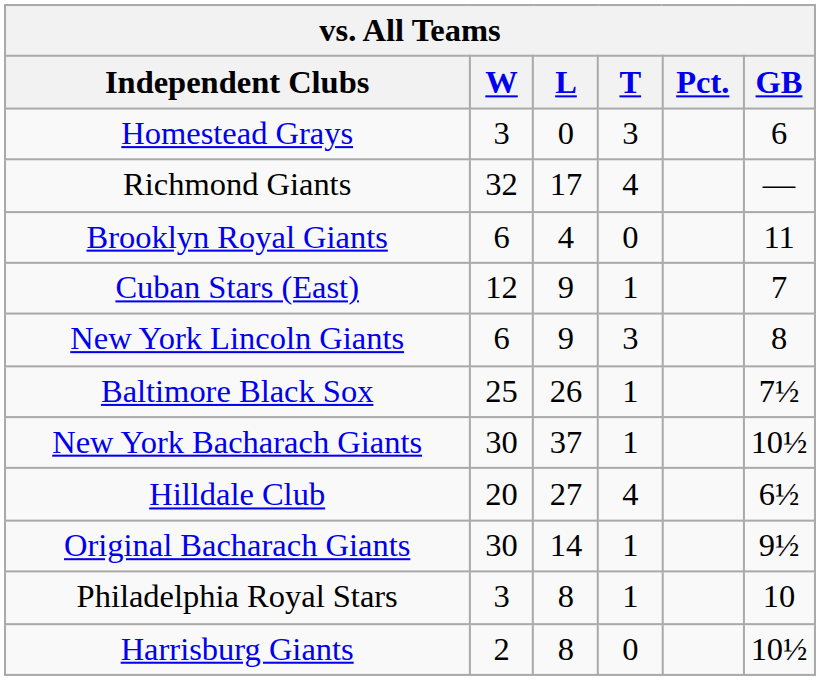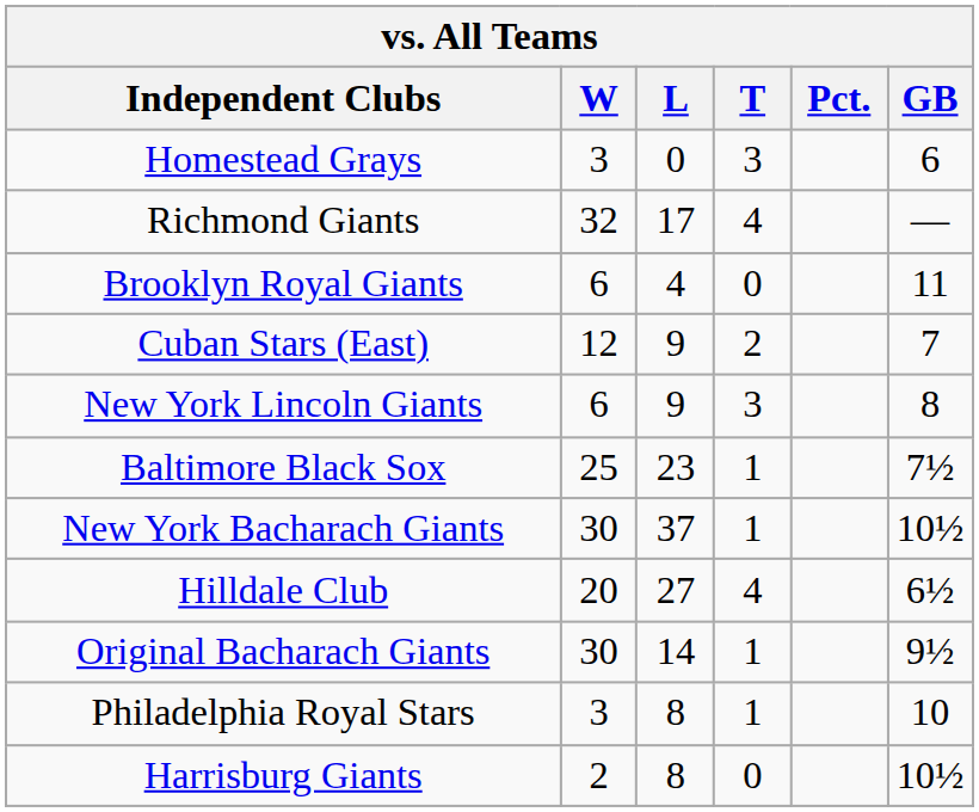Cuban Stars (East) | T: 1 -> 2
Baltimore Black Sox | L: 26 -> 23
